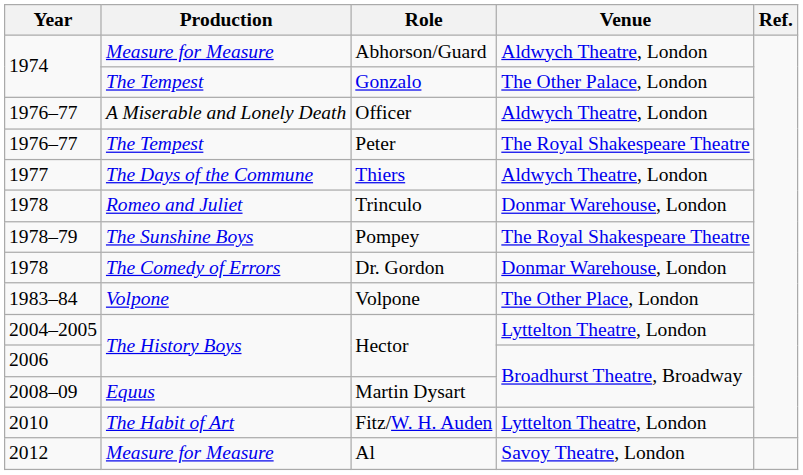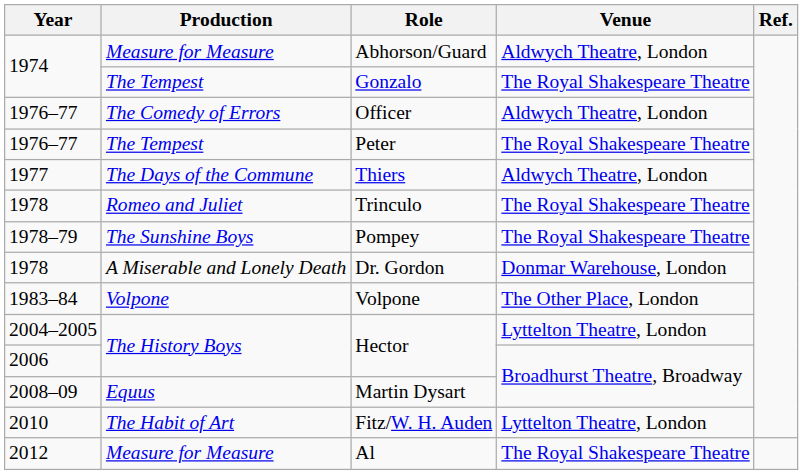Gonzalo | Venue: The Other Palace, London -> The Royal Shakespeare Theatre
Officer | Production: A Miserable and Lonely Death -> The Comedy of Errors
Trinculo | Venue: Donmar Warehouse, London -> The Royal Shakespeare Theatre
Dr. Gordon | Production: The Comedy of Errors -> A Miserable and Lonely Death
Al | Venue: Savoy Theatre, London -> The Royal Shakespeare Theatre
